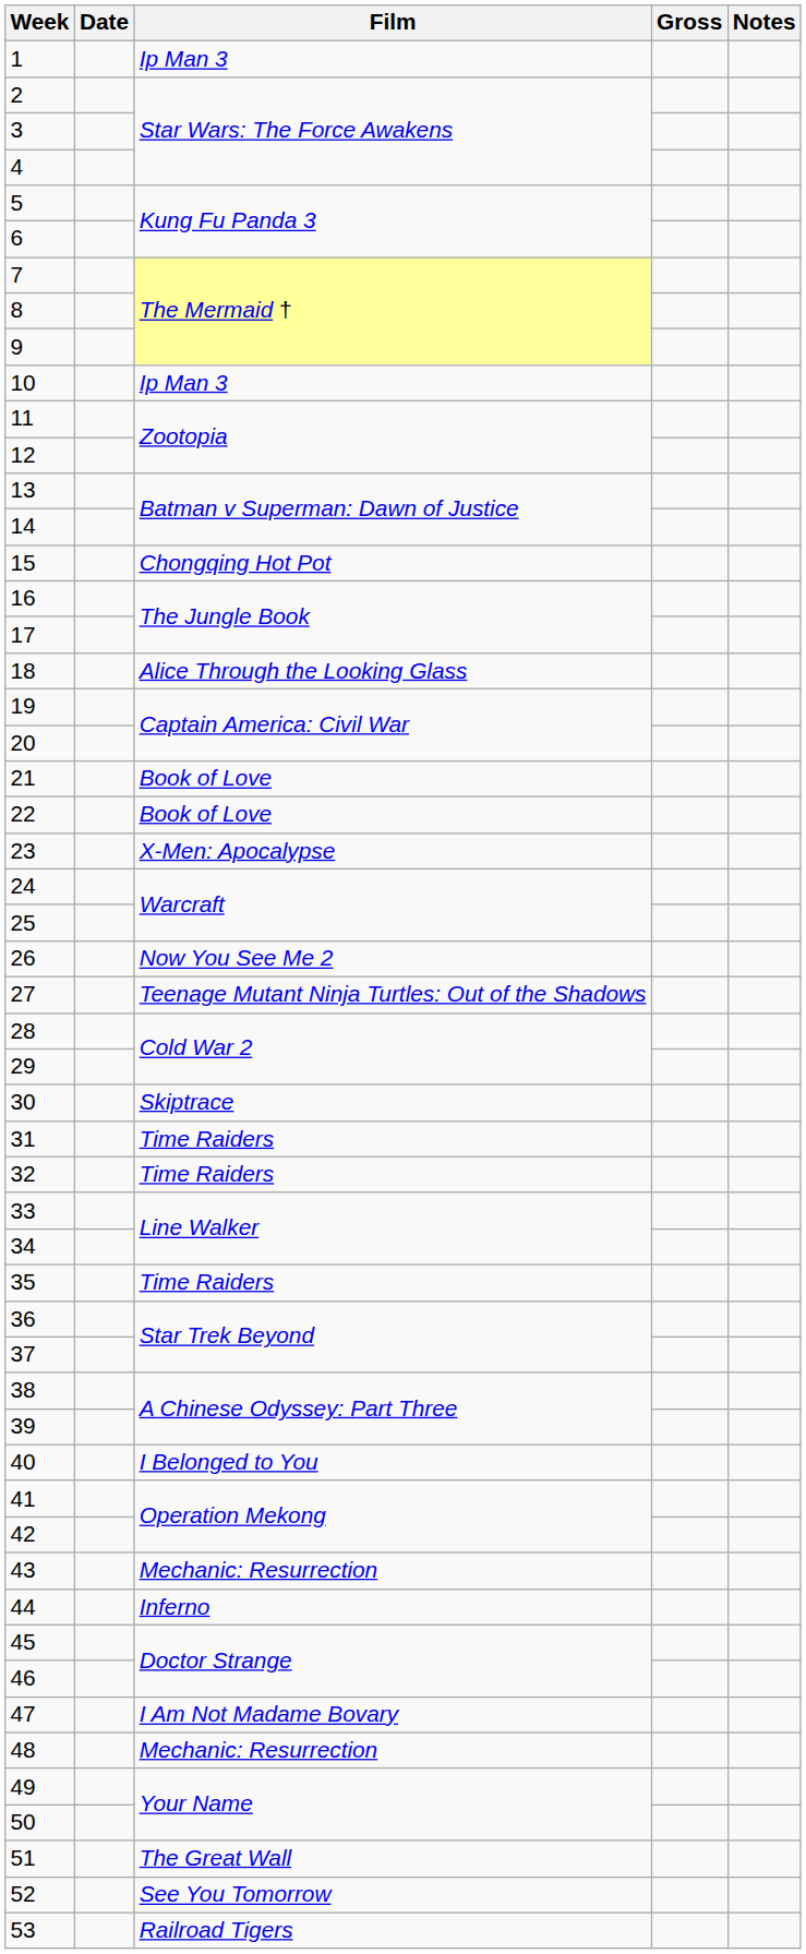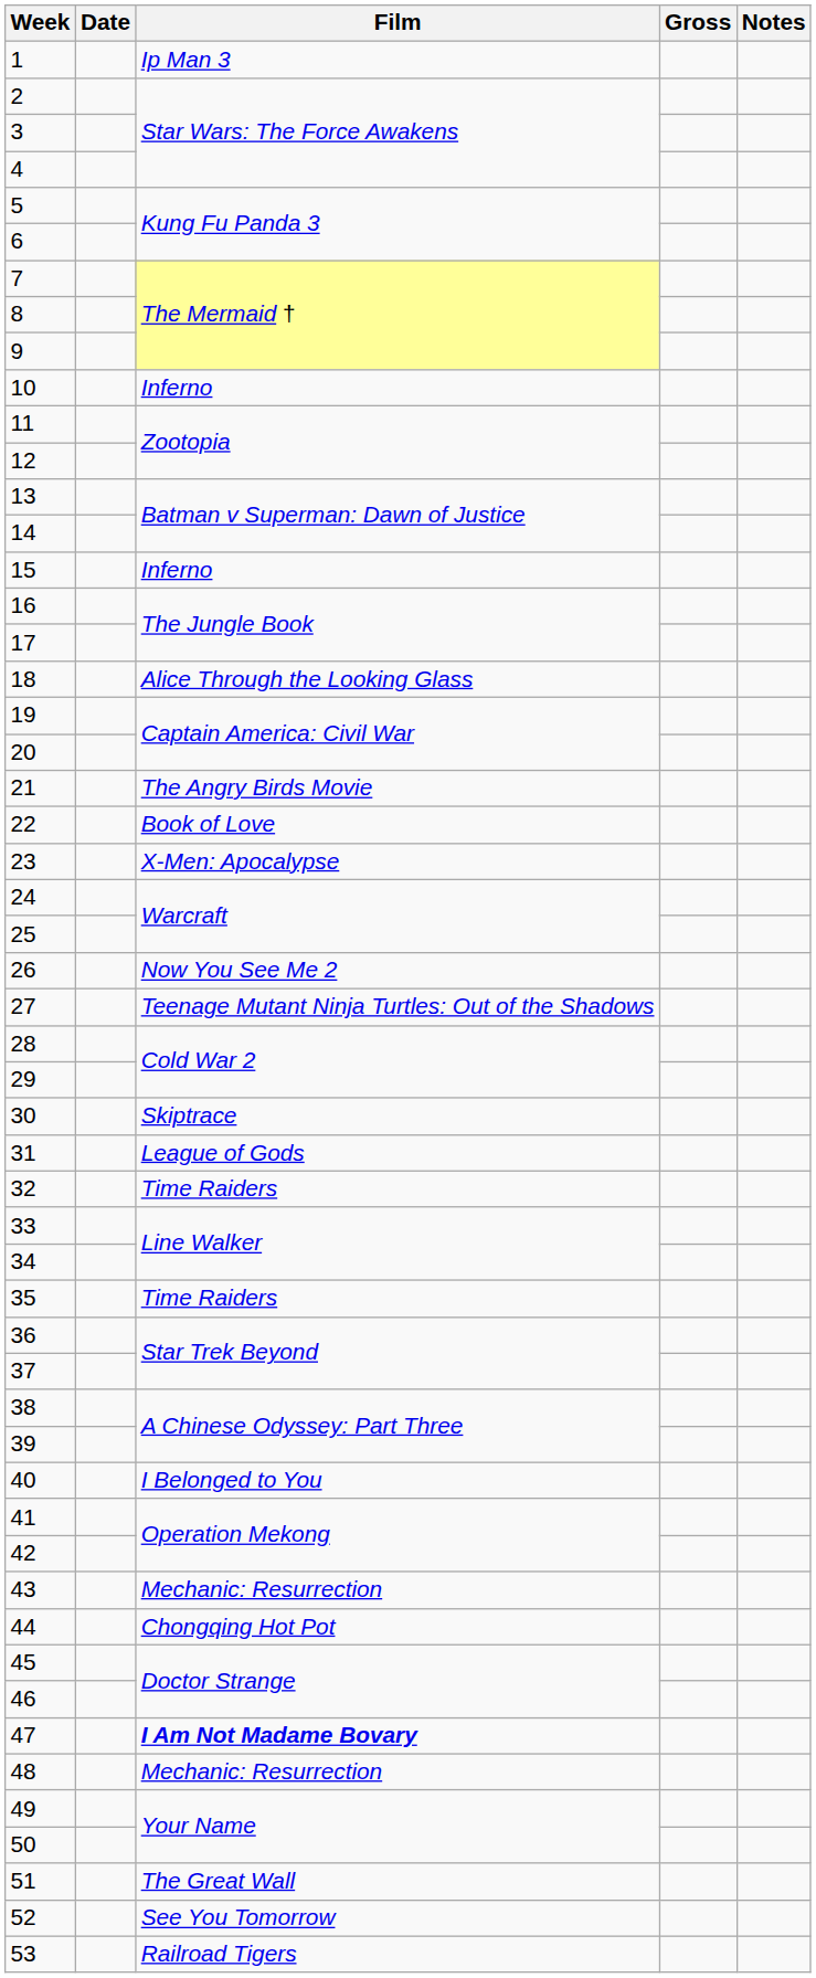10 | Film: Ip Man 3 -> Inferno
15 | Film: Chongqing Hot Pot -> Inferno
21 | Film: Book of Love -> The Angry Birds Movie
31 | Film: Time Raiders -> League of Gods
44 | Film: Inferno -> Chongqing Hot Pot
47 | Film: normal -> bold
